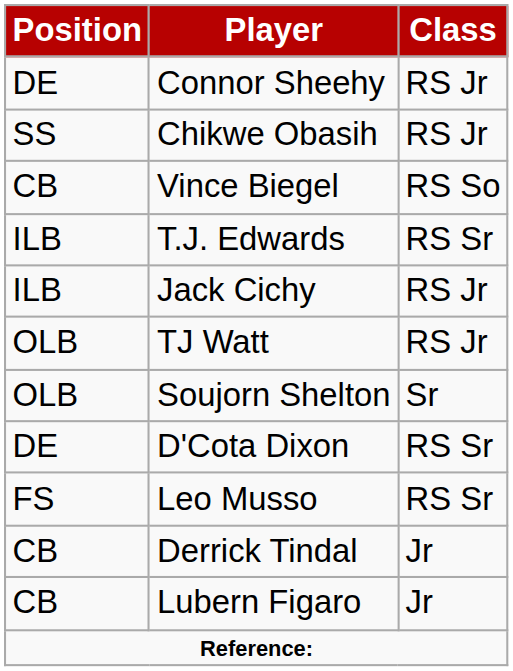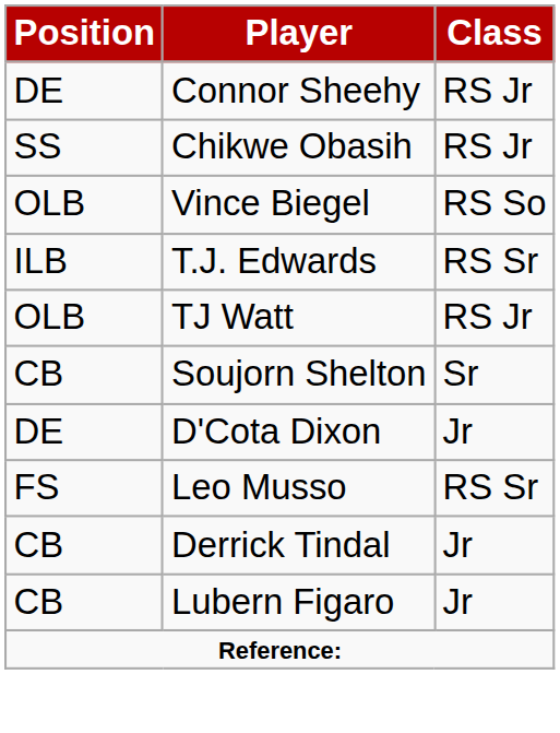Vince Biegel | Position: CB -> OLB
- row: ILB | Jack Cichy | RS Jr
Soujorn Shelton | Position: OLB -> CB
D'Cota Dixon | Class: RS Sr -> Jr
